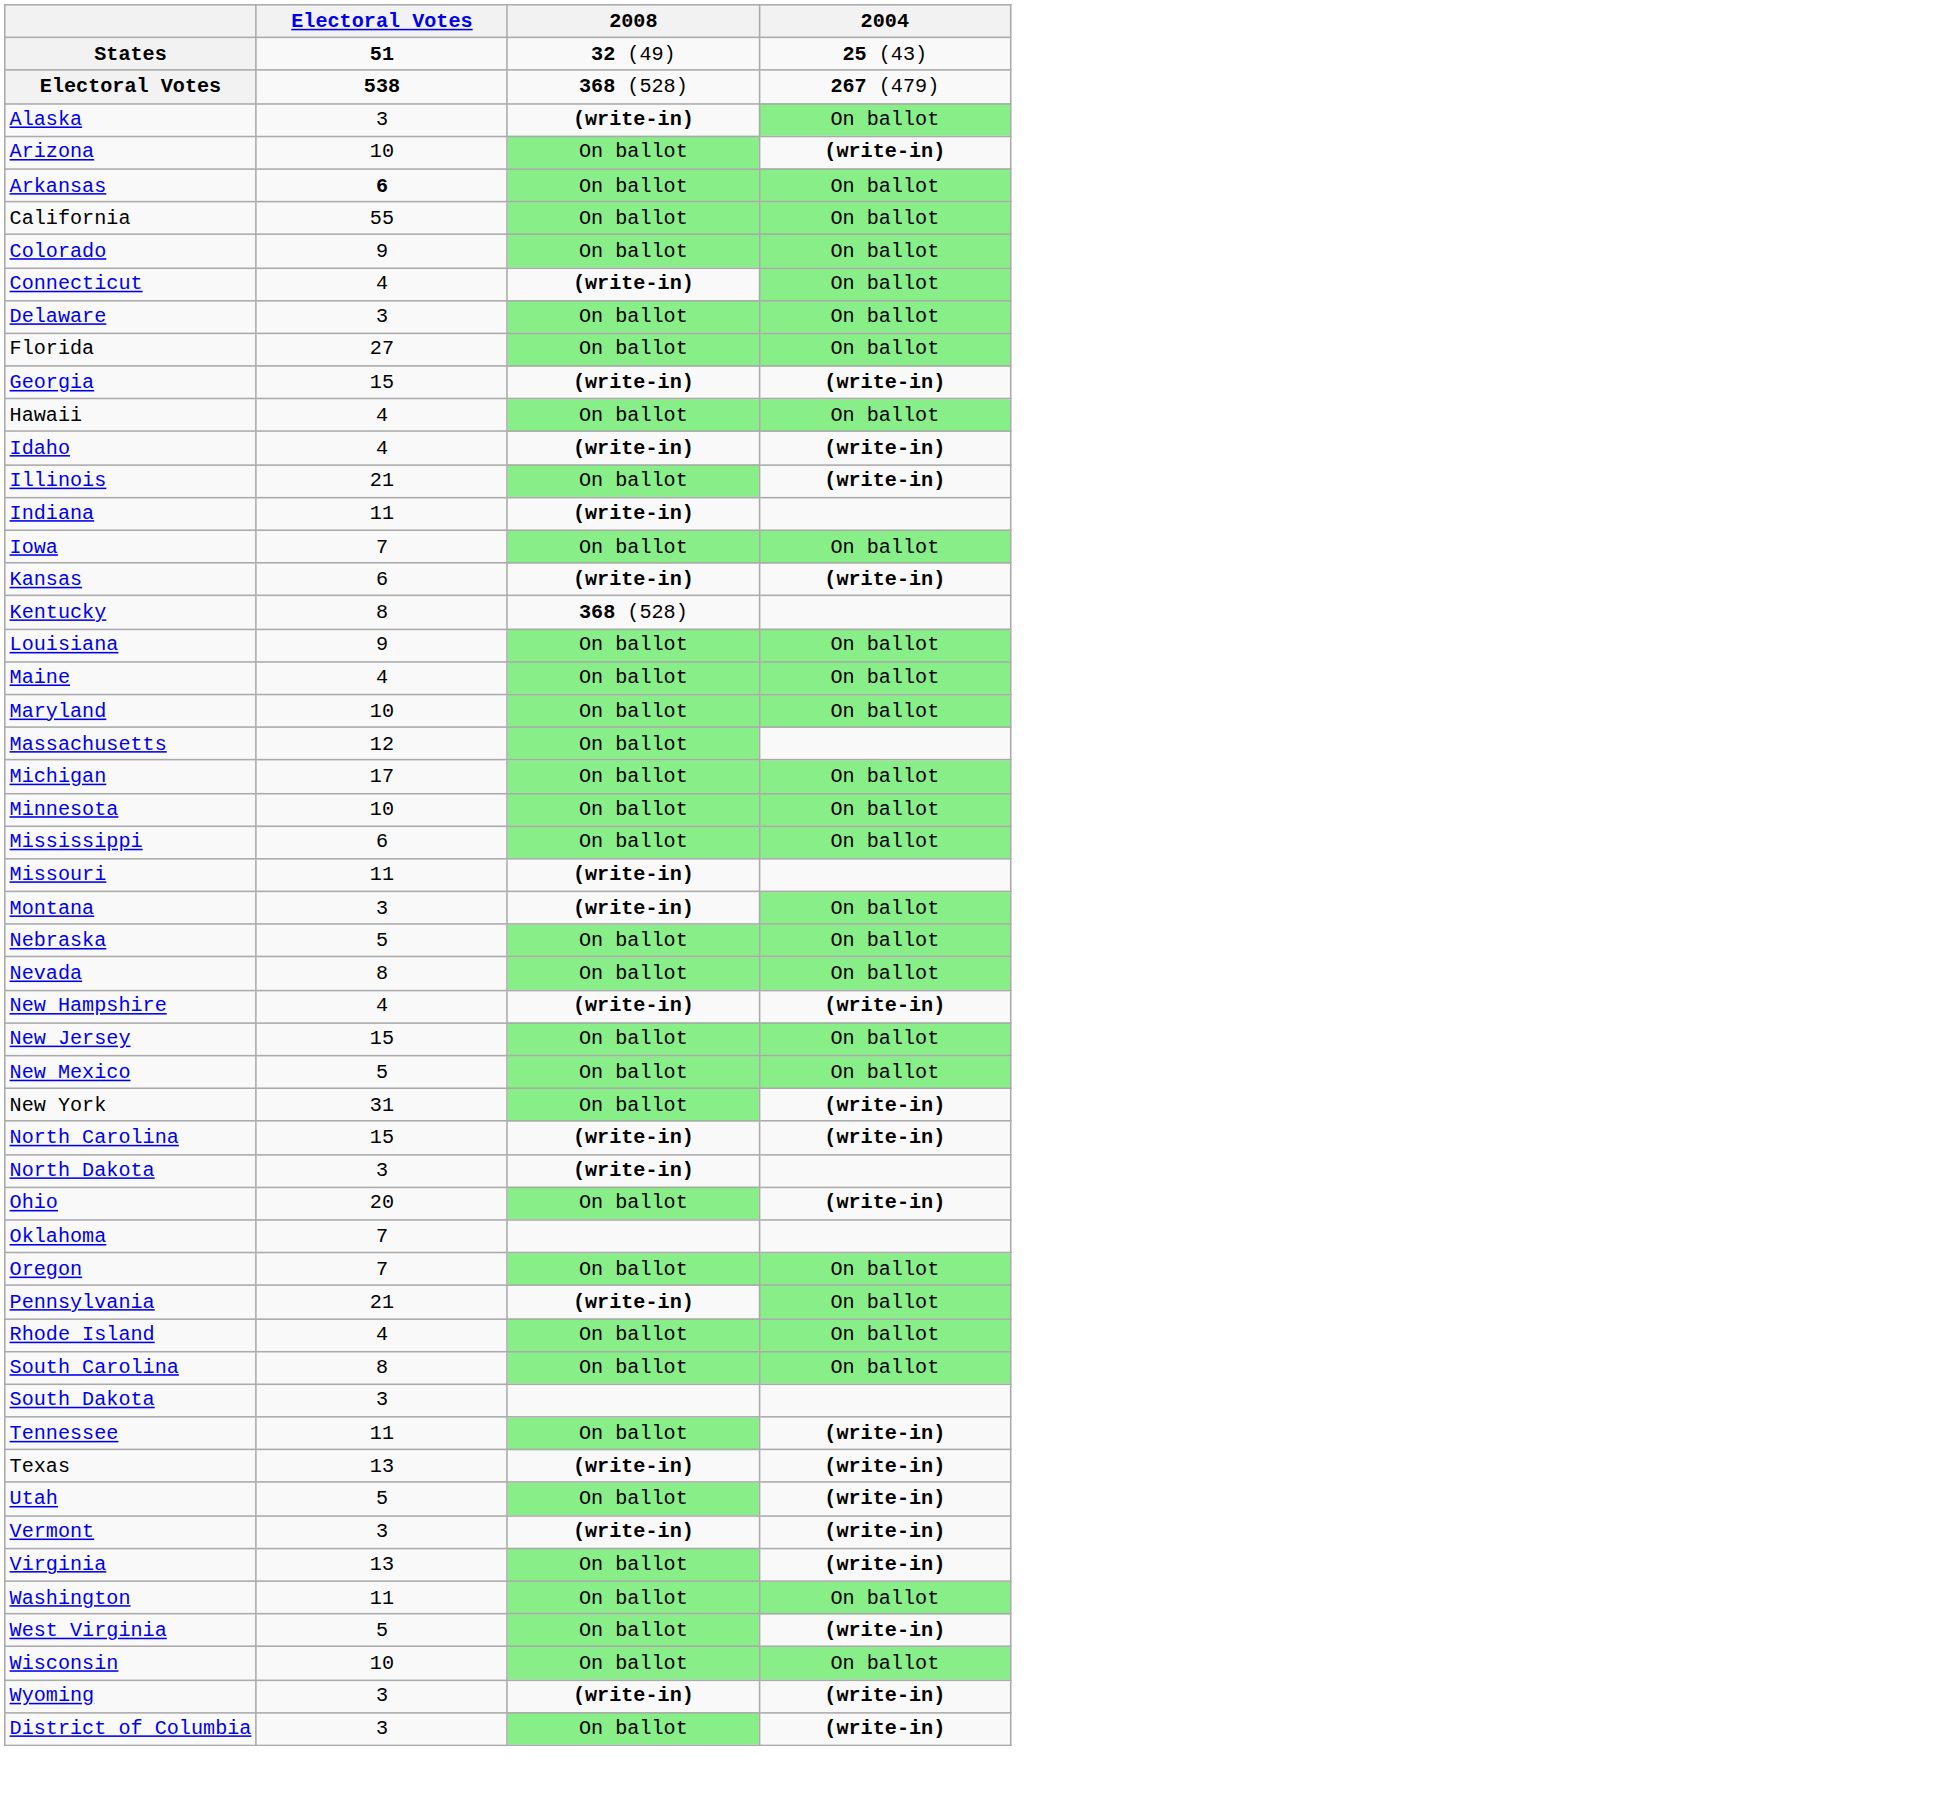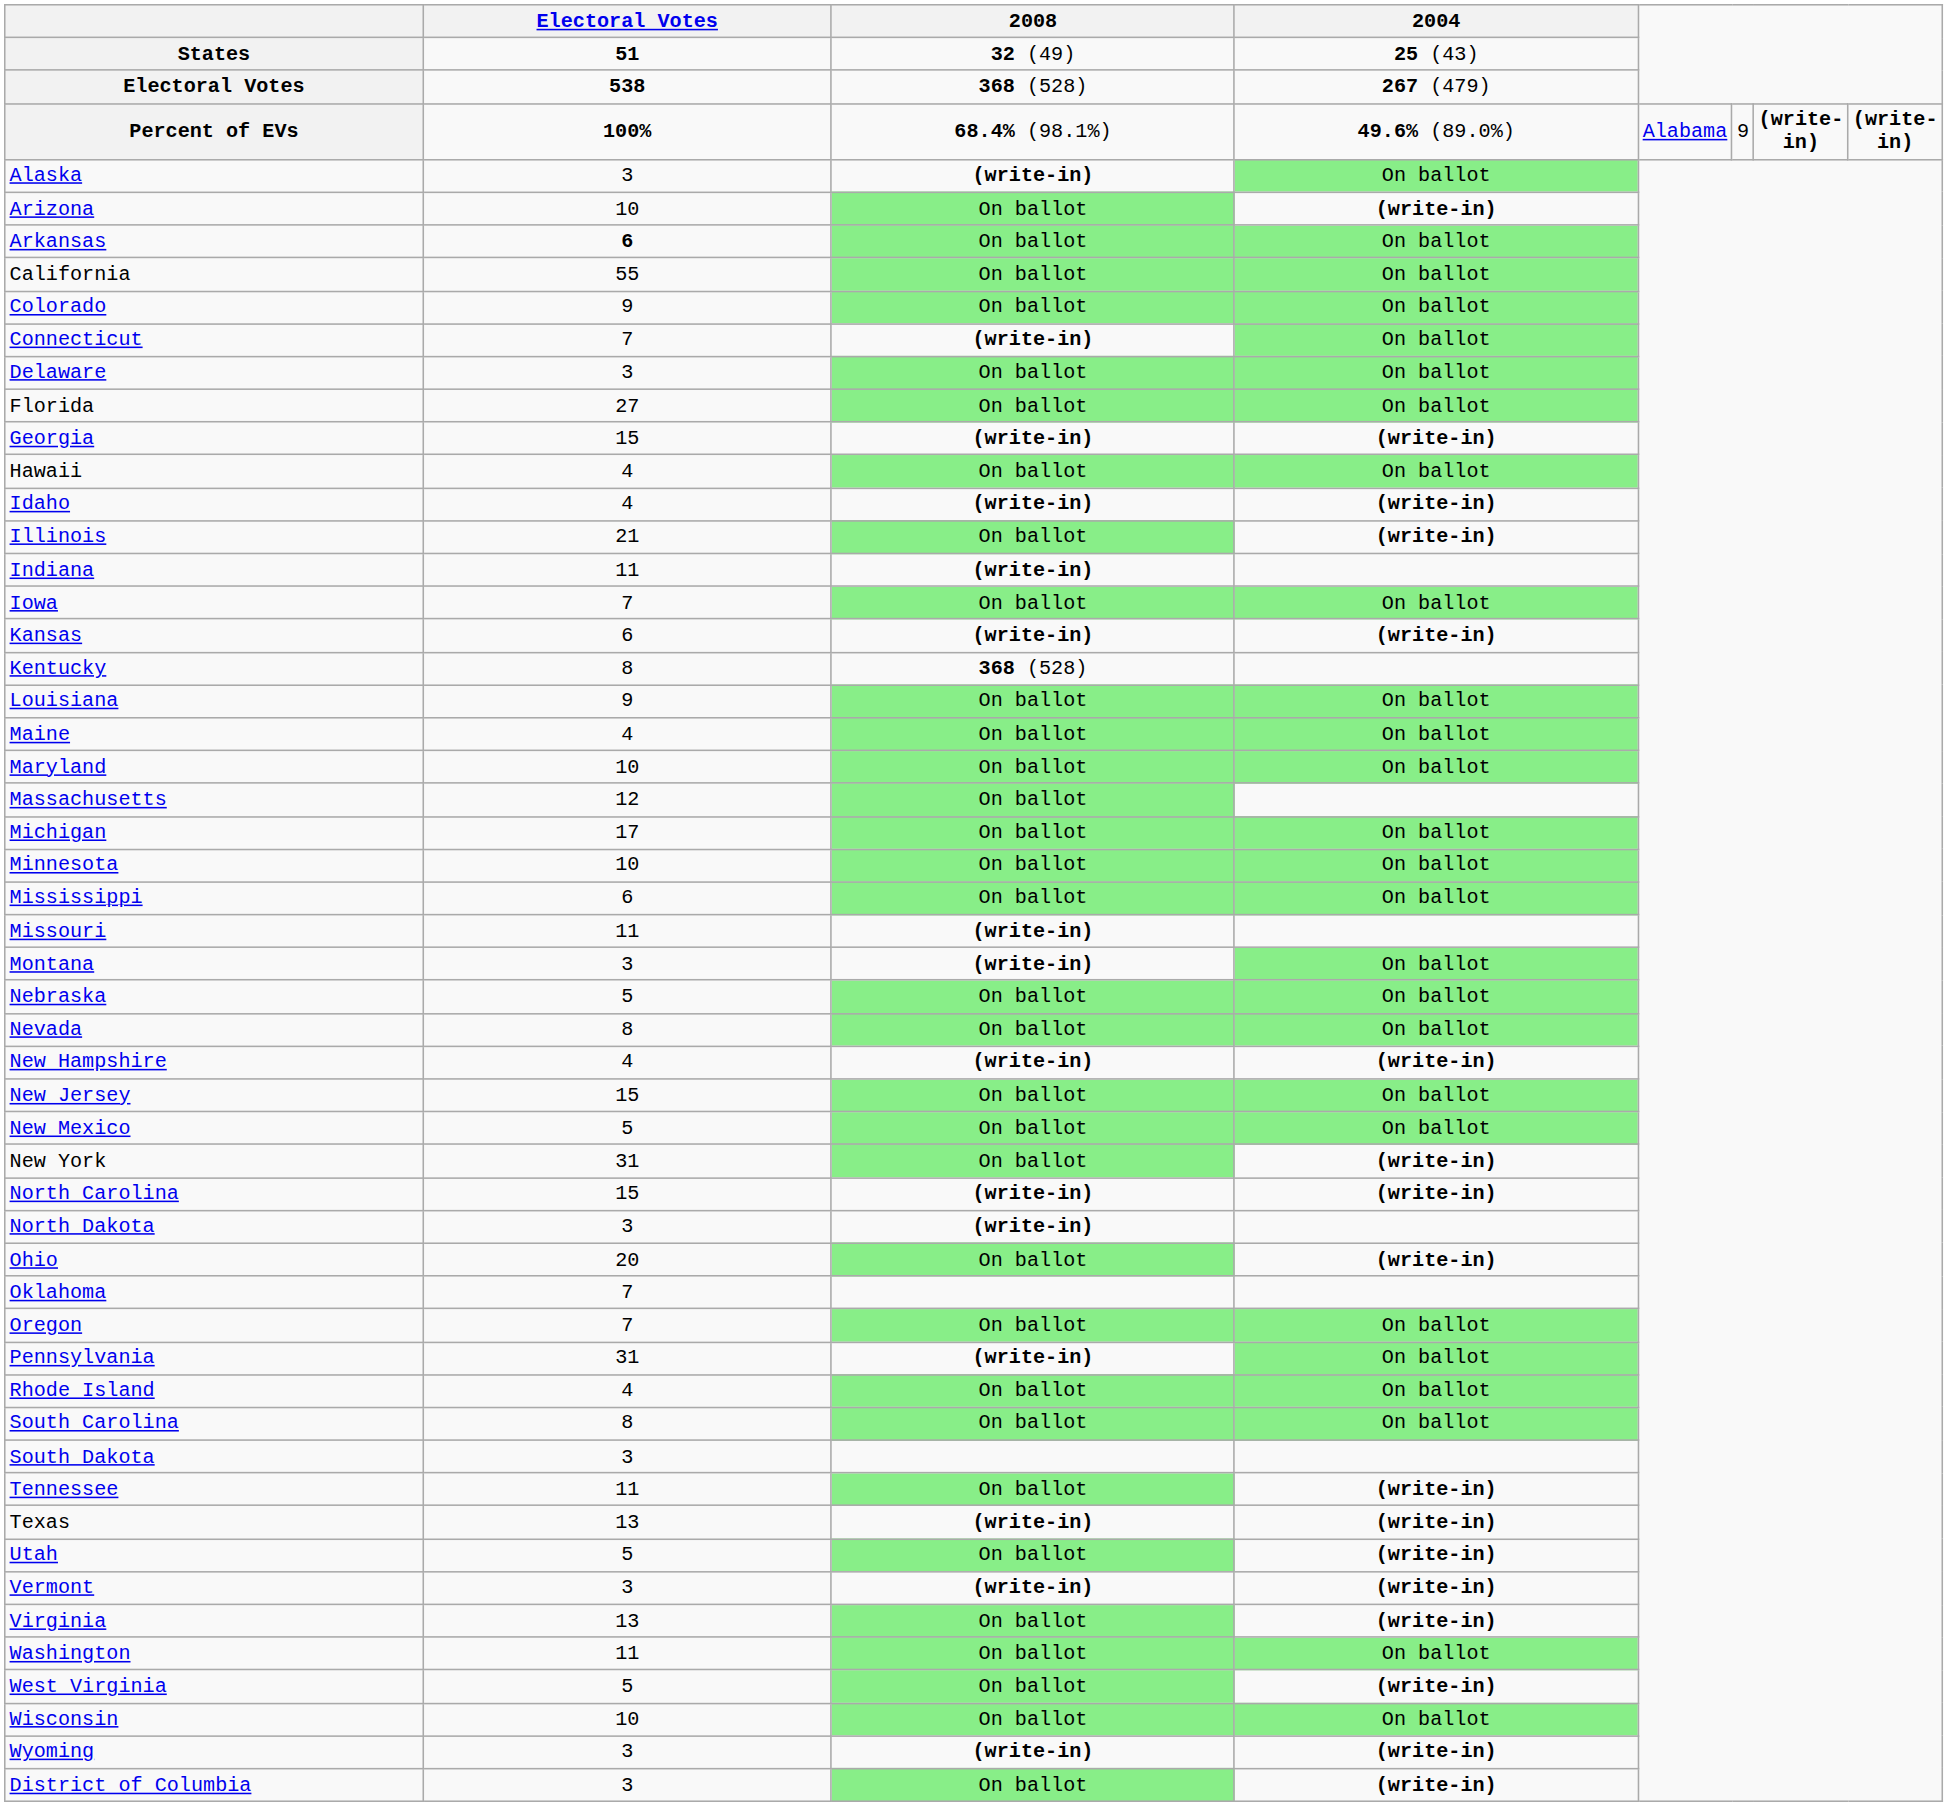+ row: Percent of EVs | 100% | 68.4% (98.1%) | 49.6% (89.0%) | Alabama | 9 | (write-in) | (write-in)
Connecticut | Electoral Votes: 4 -> 7
Pennsylvania | Electoral Votes: 21 -> 31
